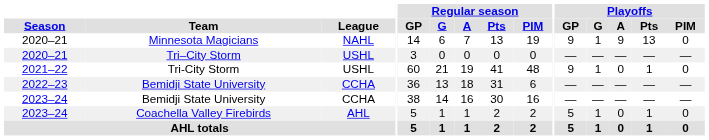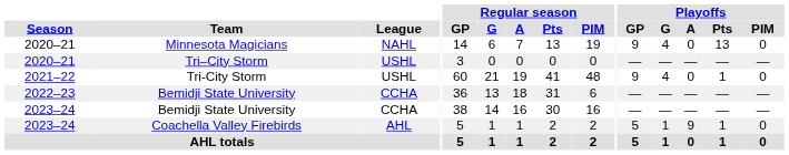Minnesota Magicians | Playoffs / G: 1 -> 4
Minnesota Magicians | Playoffs / A: 9 -> 0
Tri-City Storm | Playoffs / G: 1 -> 4
Coachella Valley Firebirds | Playoffs / A: 0 -> 9
